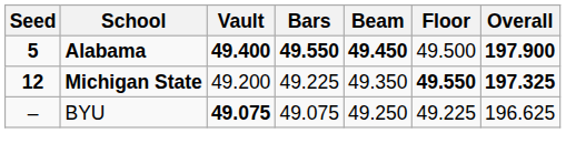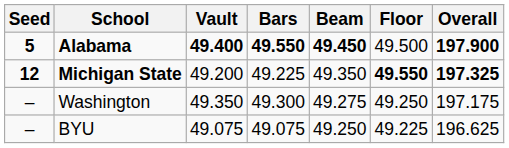+ row: – | Washington | 49.350 | 49.300 | 49.275 | 49.250 | 197.175
BYU | Vault: bold -> normal
